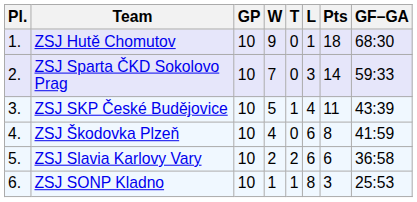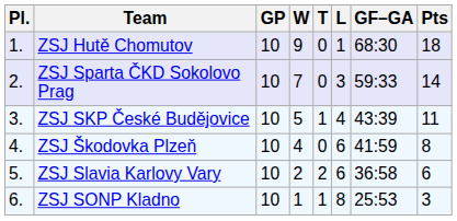columns swapped: GF–GA <-> Pts
